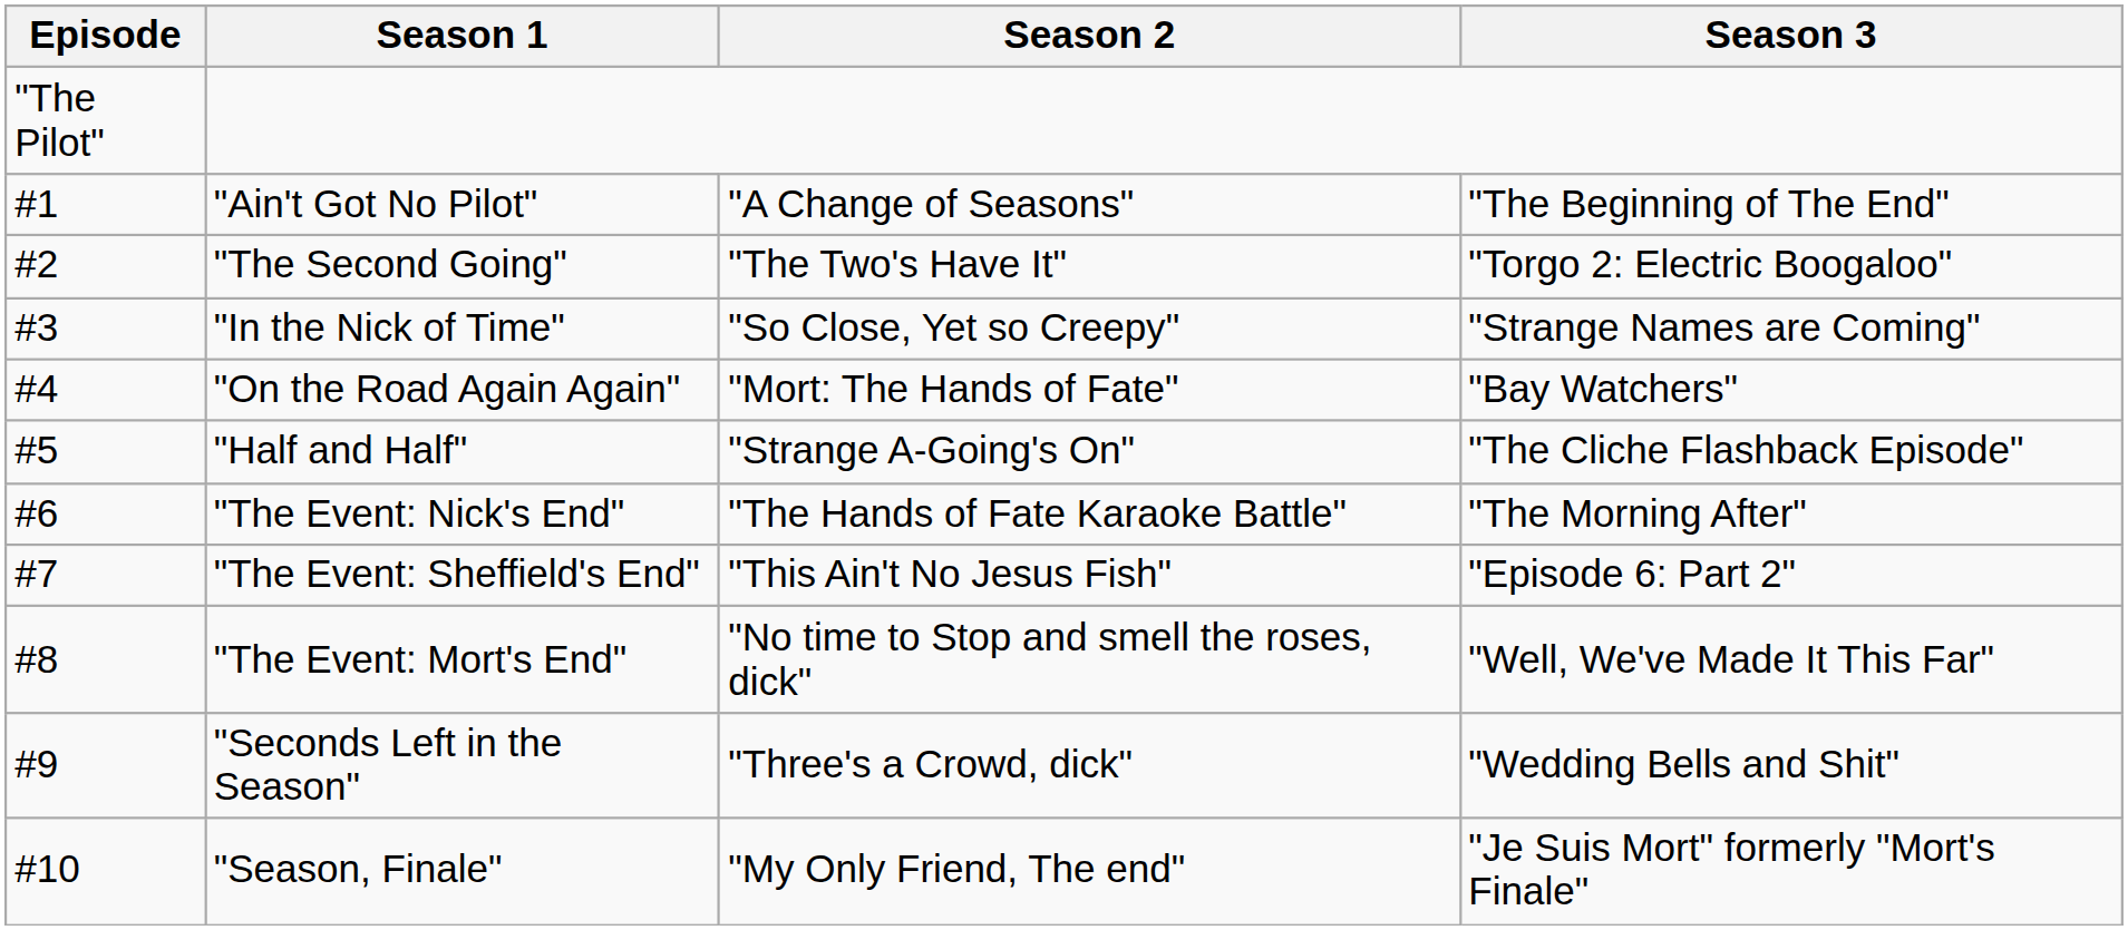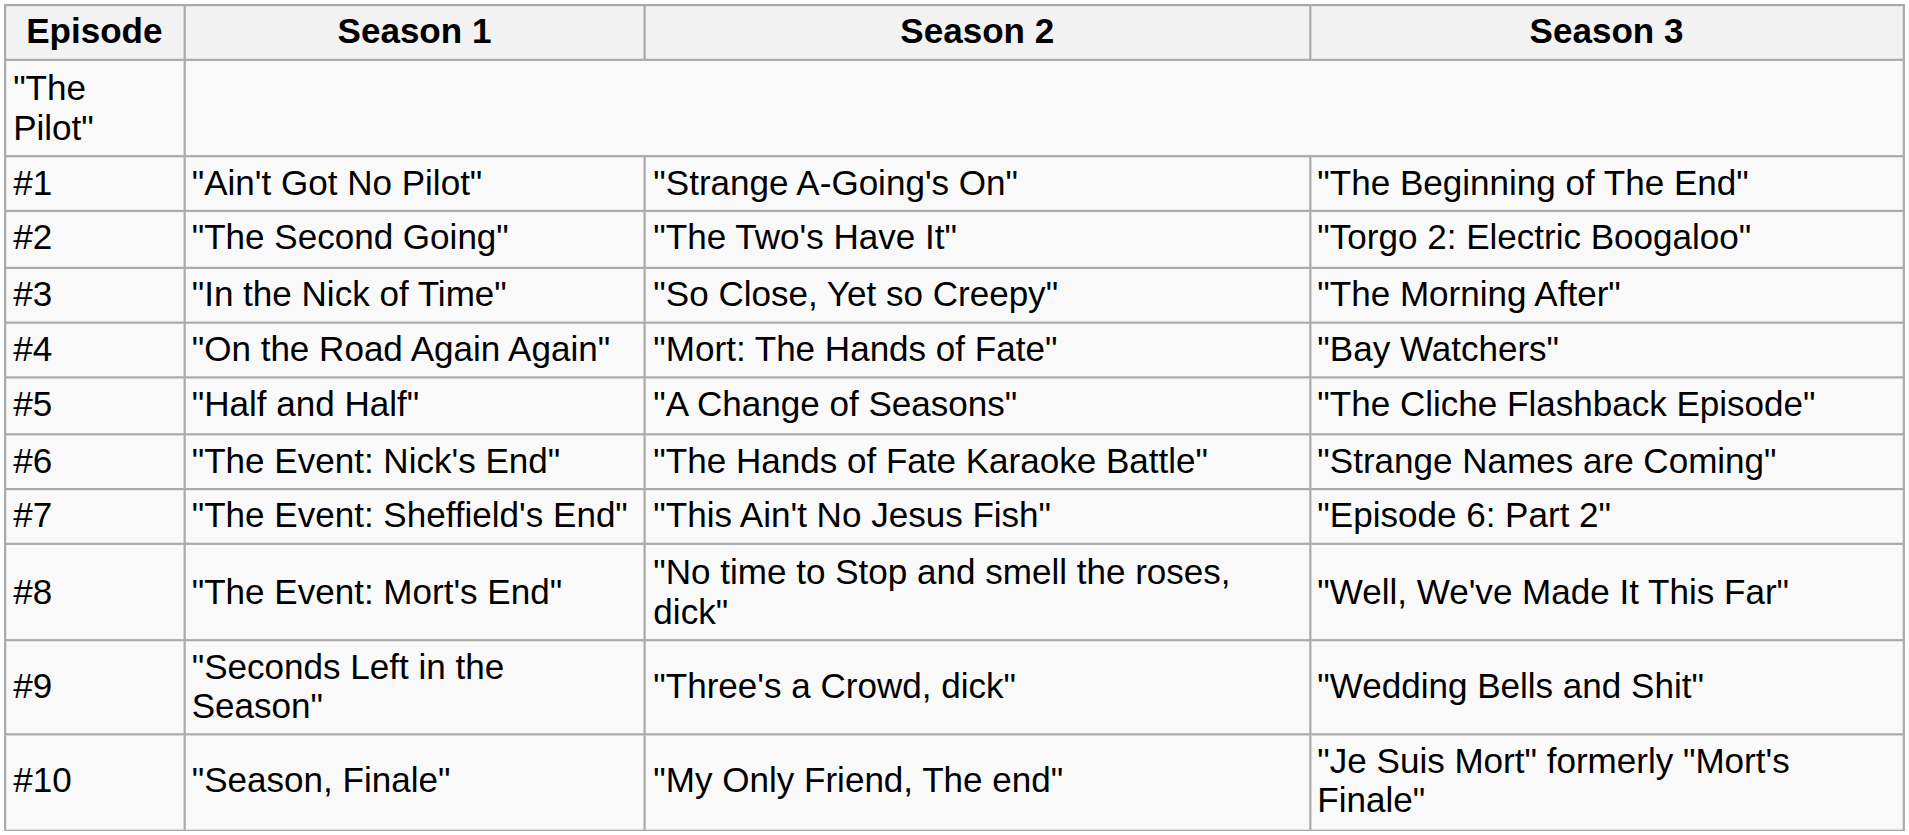"Ain't Got No Pilot" | Season 2: "A Change of Seasons" -> "Strange A-Going's On"
"In the Nick of Time" | Season 3: "Strange Names are Coming" -> "The Morning After"
"Half and Half" | Season 2: "Strange A-Going's On" -> "A Change of Seasons"
"The Event: Nick's End" | Season 3: "The Morning After" -> "Strange Names are Coming"
